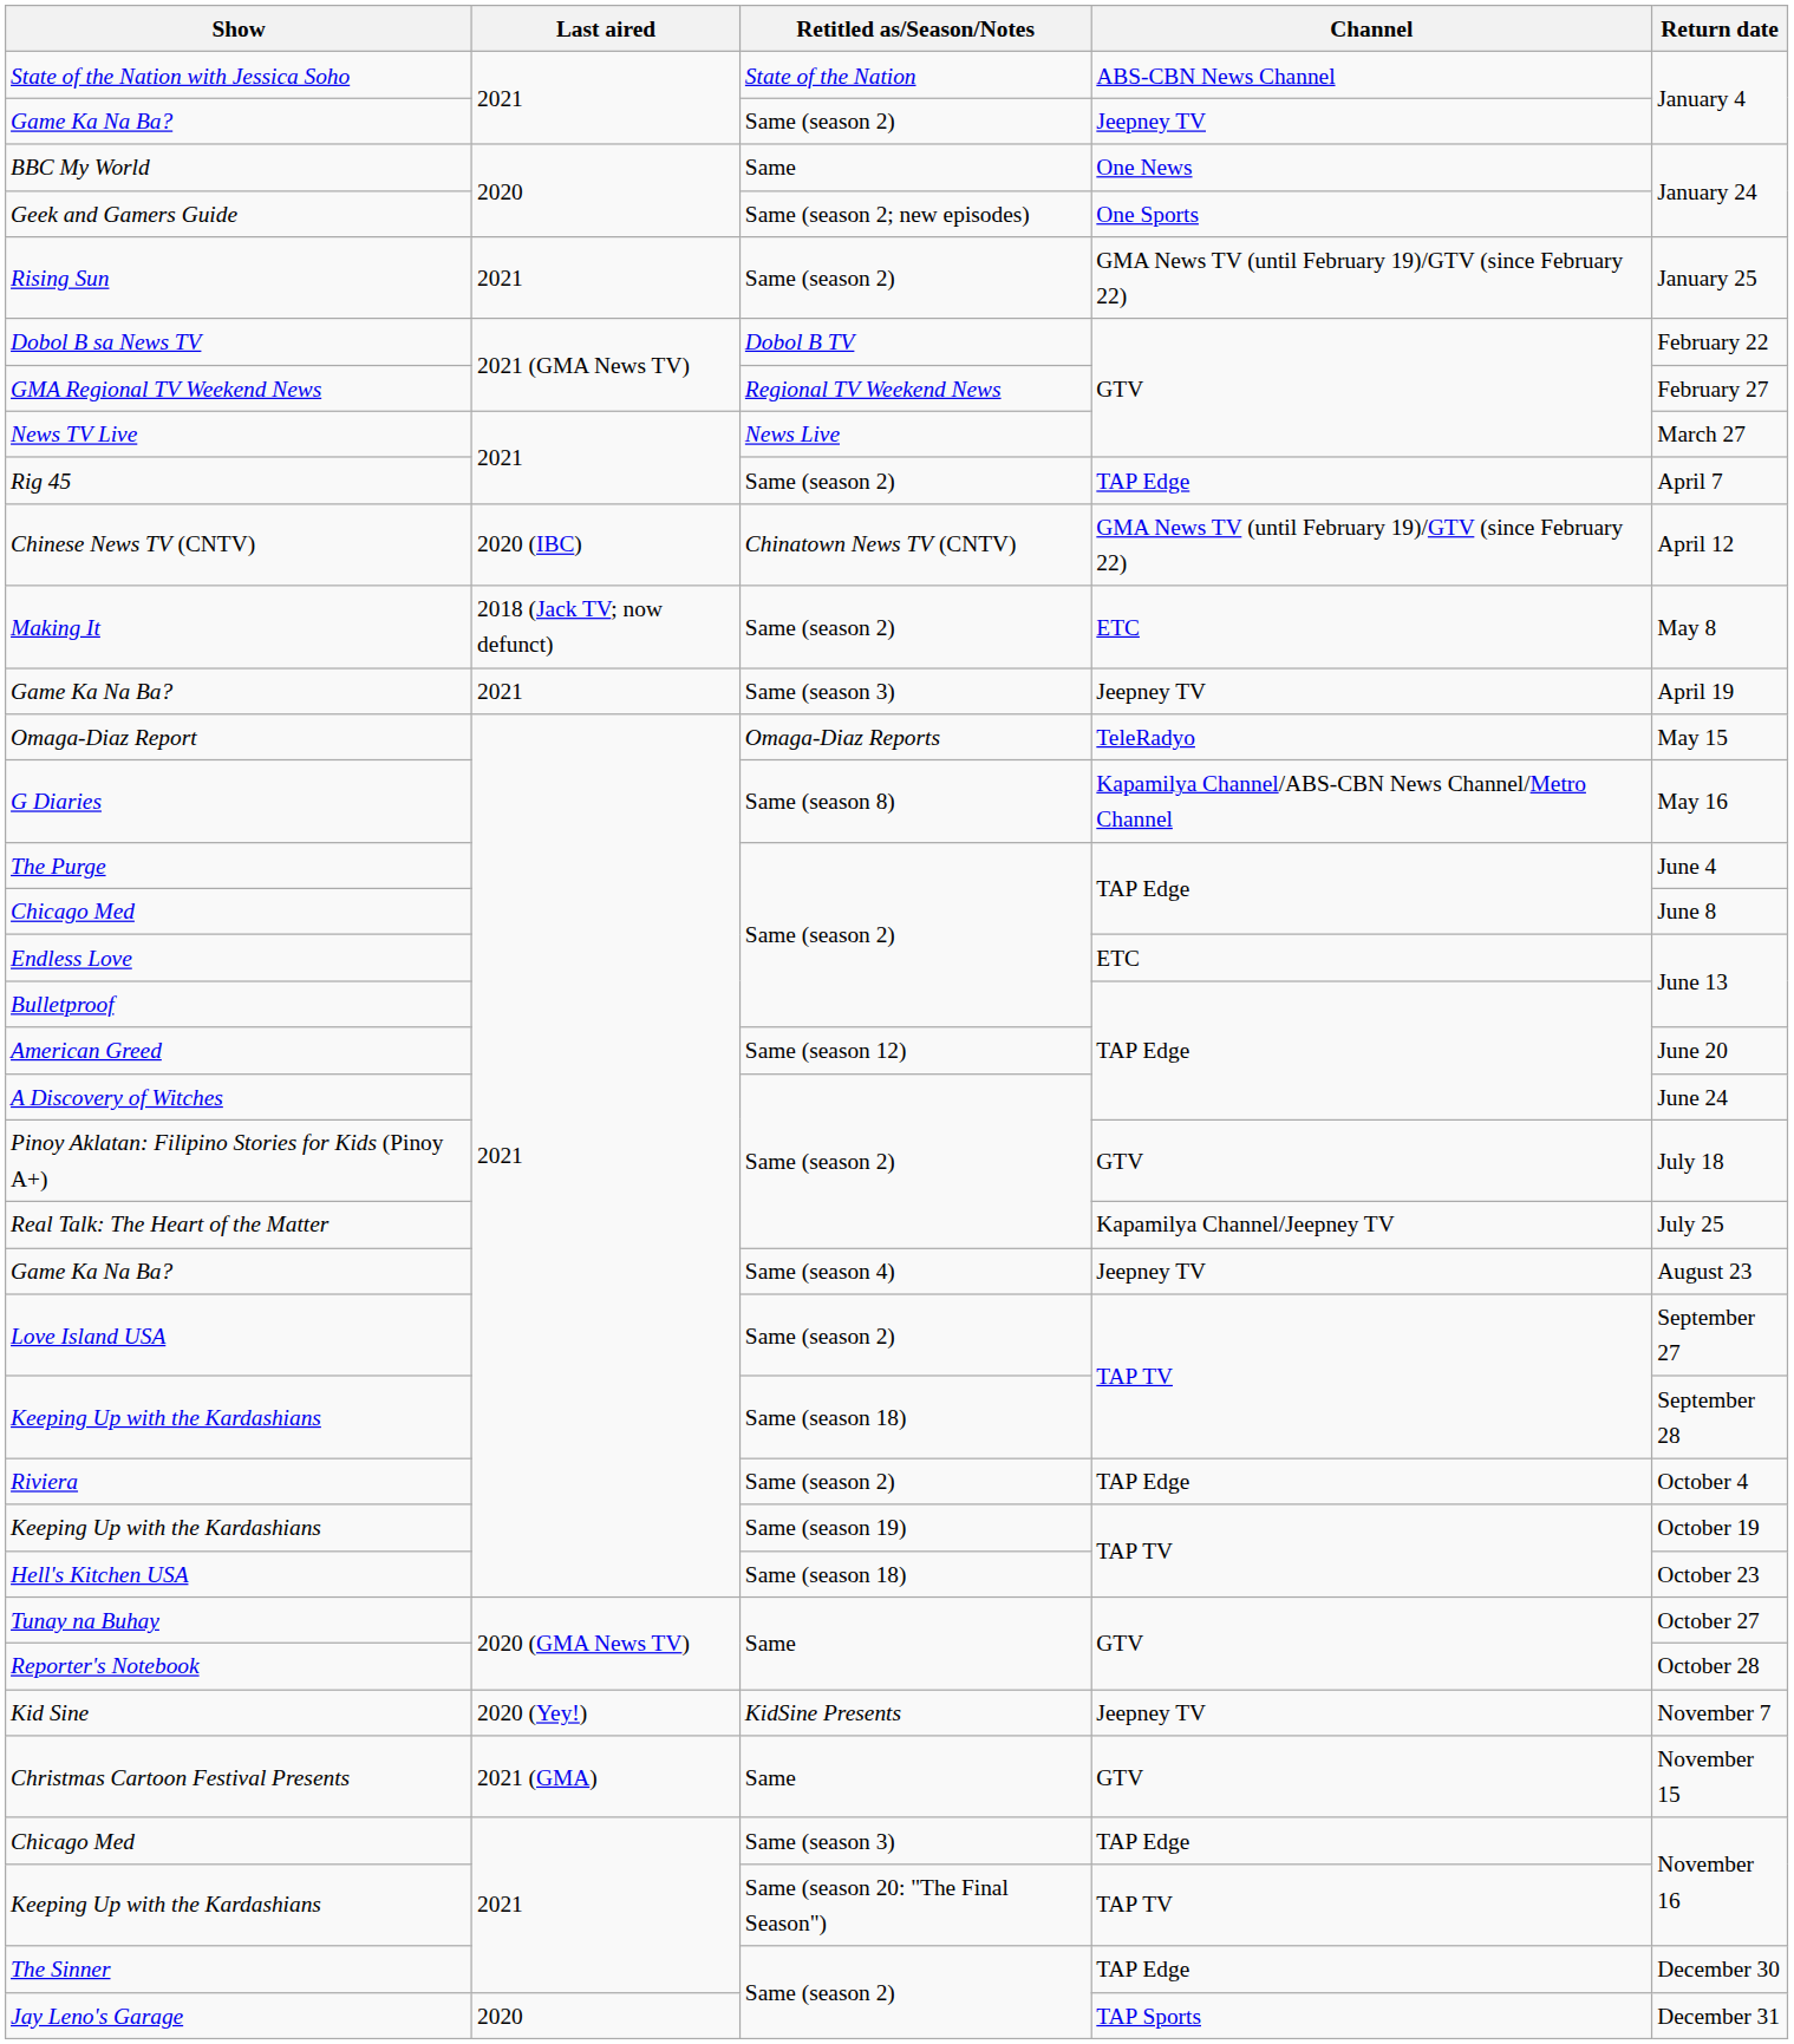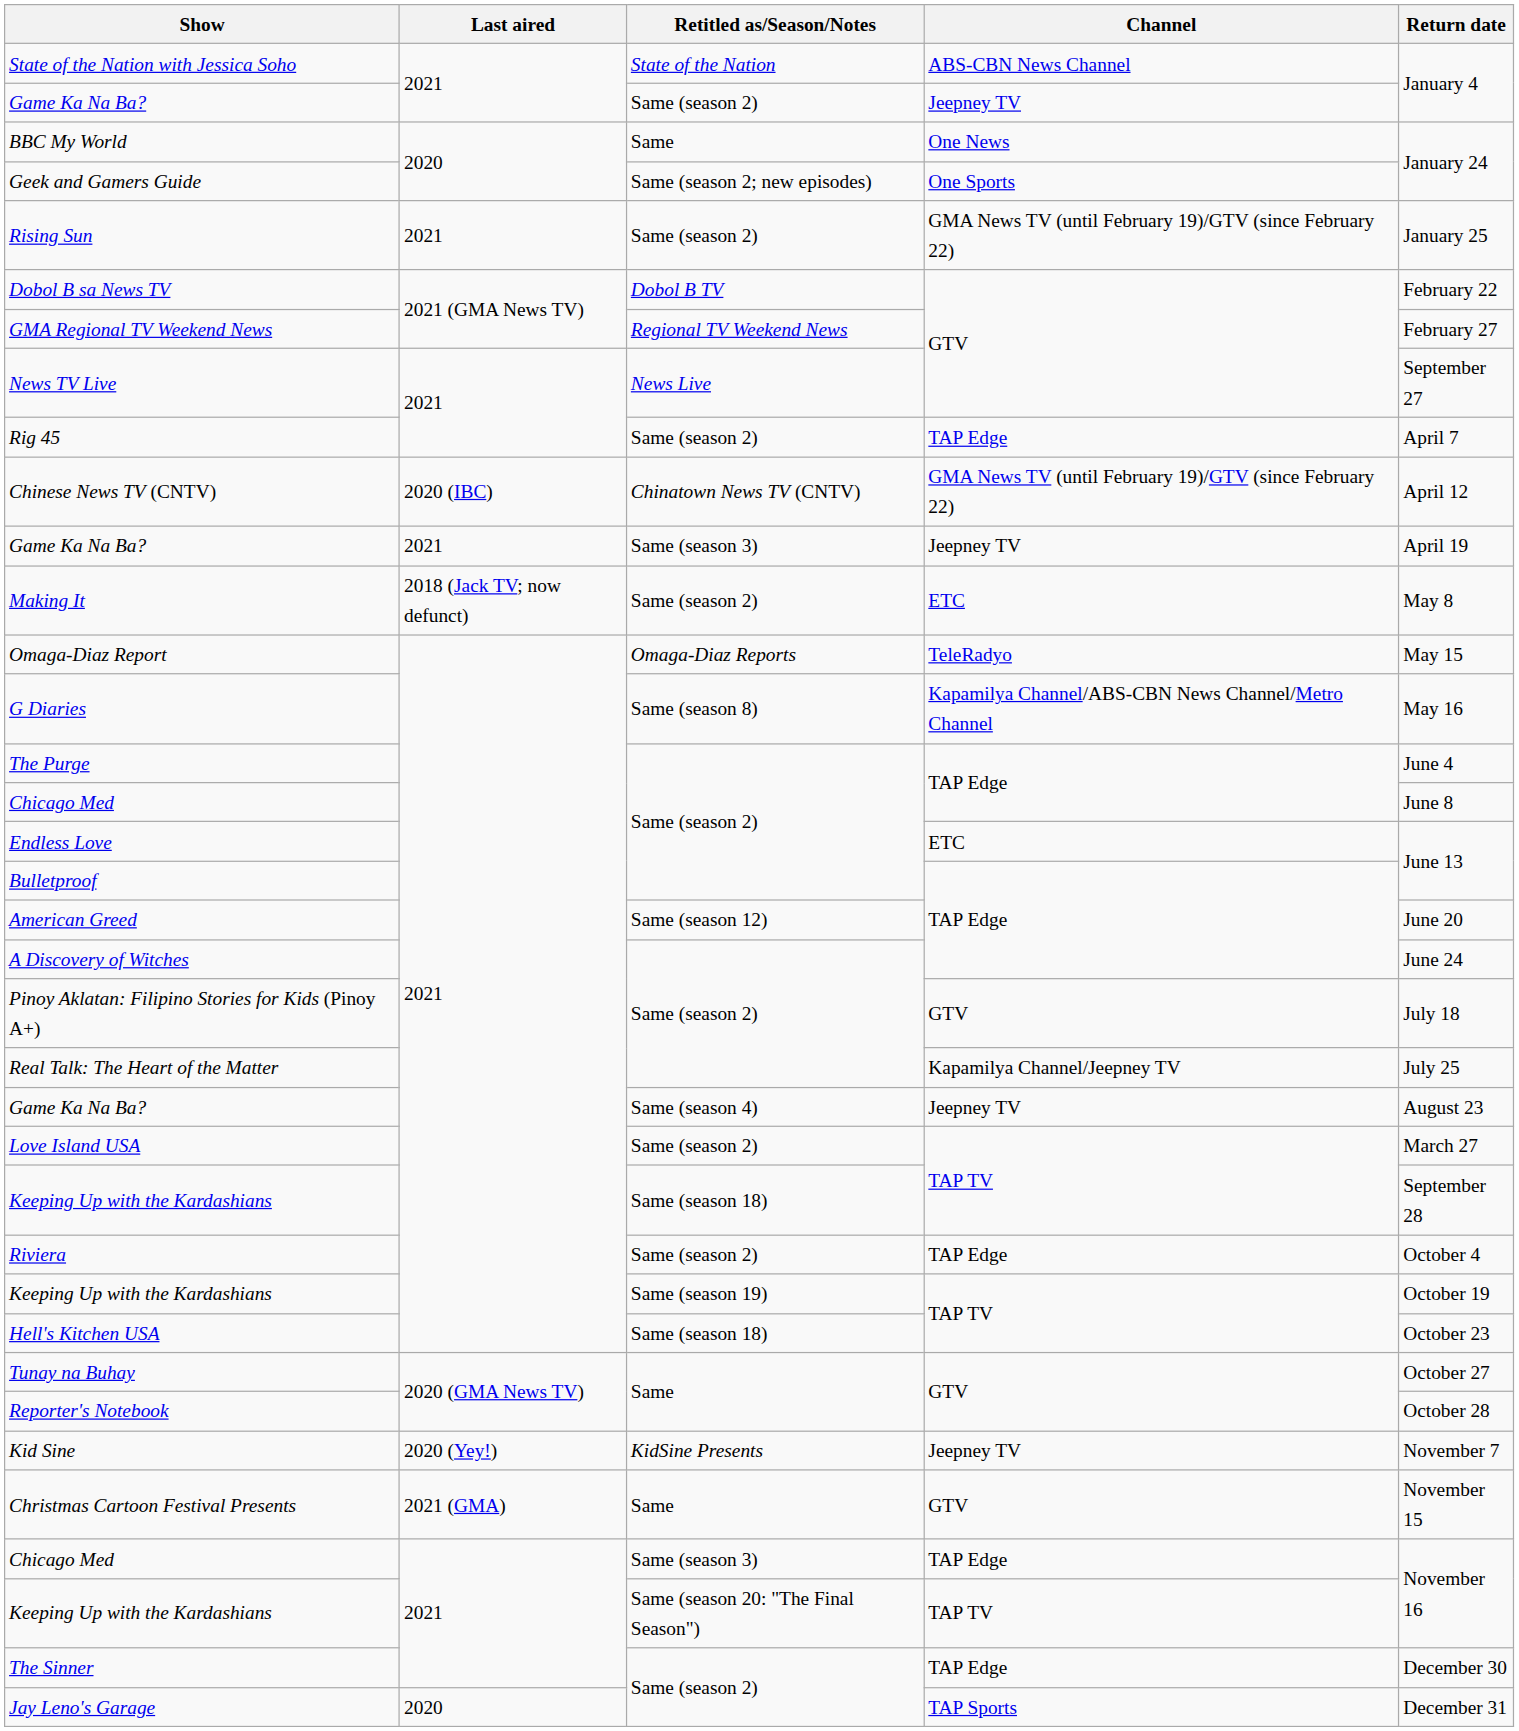News TV Live | Return date: March 27 -> September 27
rows swapped: Game Ka Na Ba? / Same (season 3) <-> Making It
Love Island USA | Return date: September 27 -> March 27
